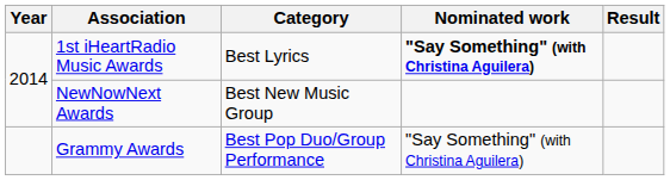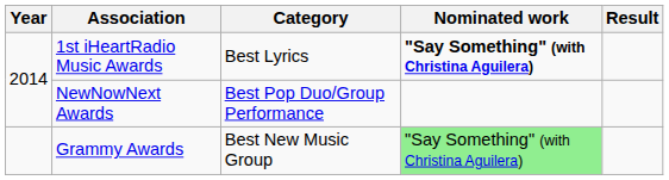NewNowNext Awards | Category: Best New Music Group -> Best Pop Duo/Group Performance
Grammy Awards | Category: Best Pop Duo/Group Performance -> Best New Music Group
Grammy Awards | Nominated work: no background -> lightgreen background
